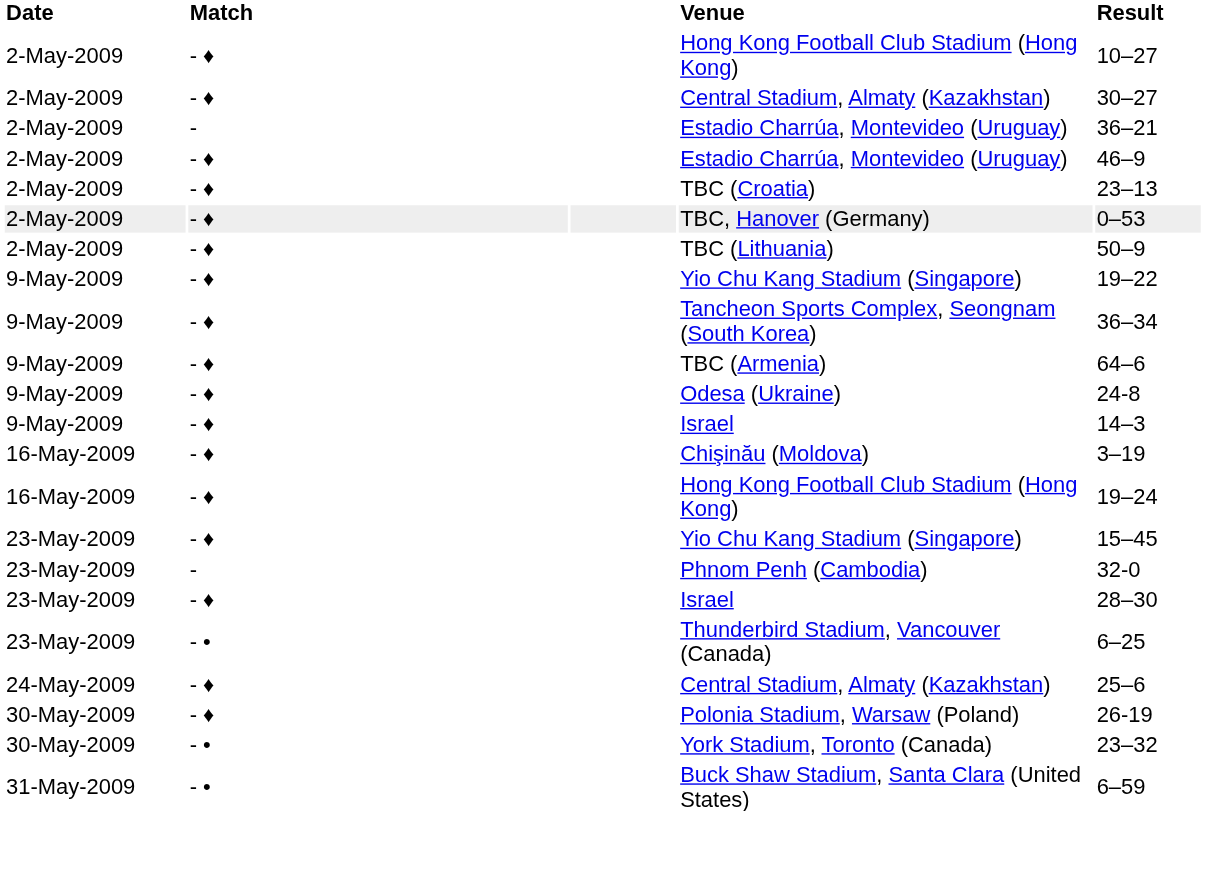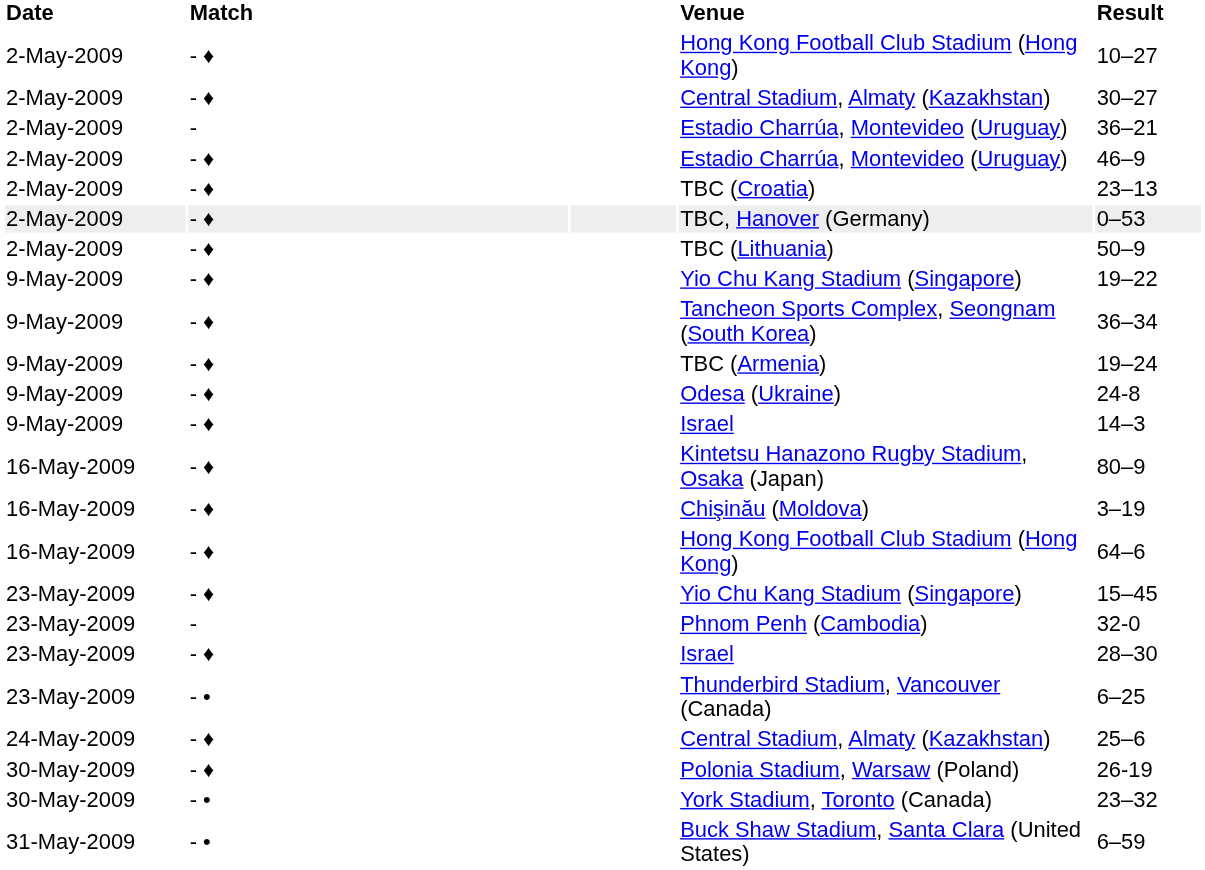TBC (Armenia) | Result: 64–6 -> 19–24
+ row: 16-May-2009 | - ♦ | Kintetsu Hanazono Rugby Stadium, Osaka (Japan) | 80–9
16-May-2009 / Hong Kong Football Club Stadium (Hong Kong) | Result: 19–24 -> 64–6
